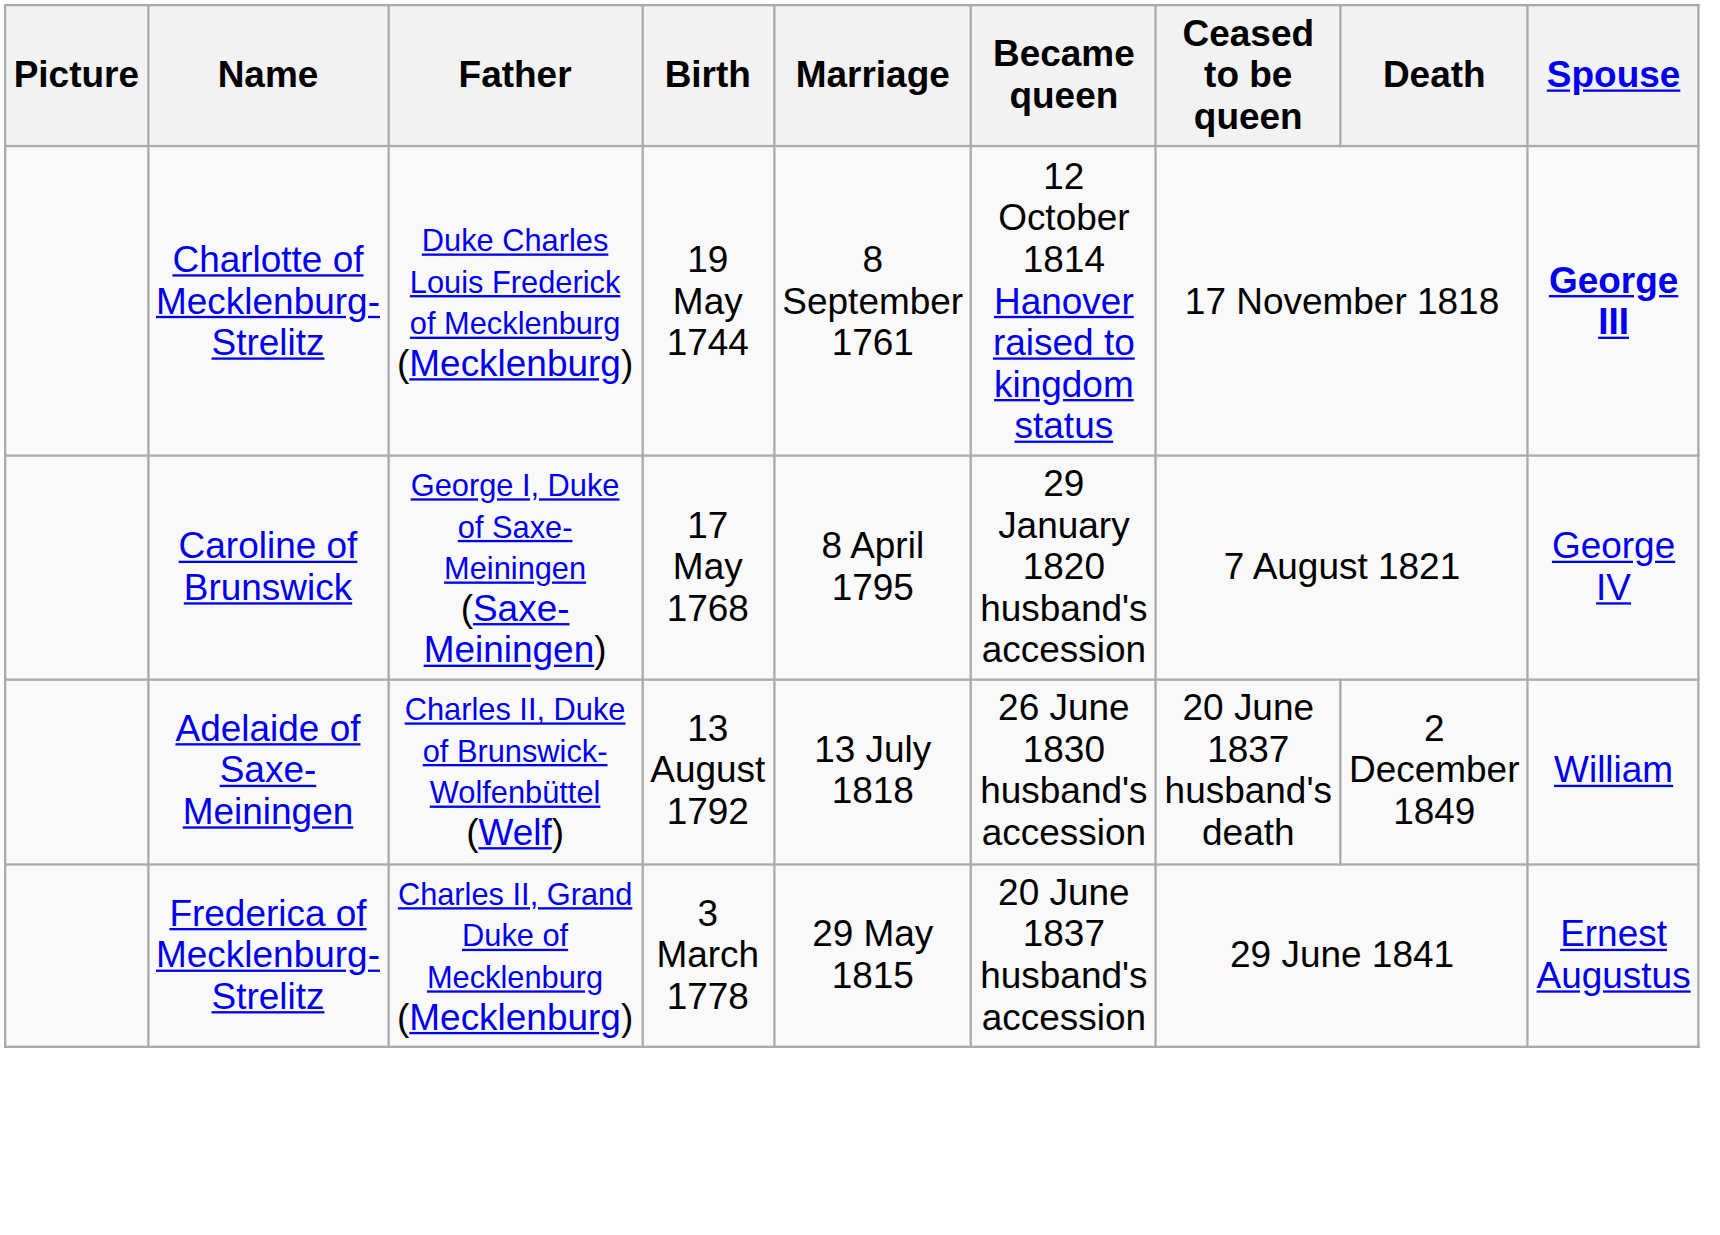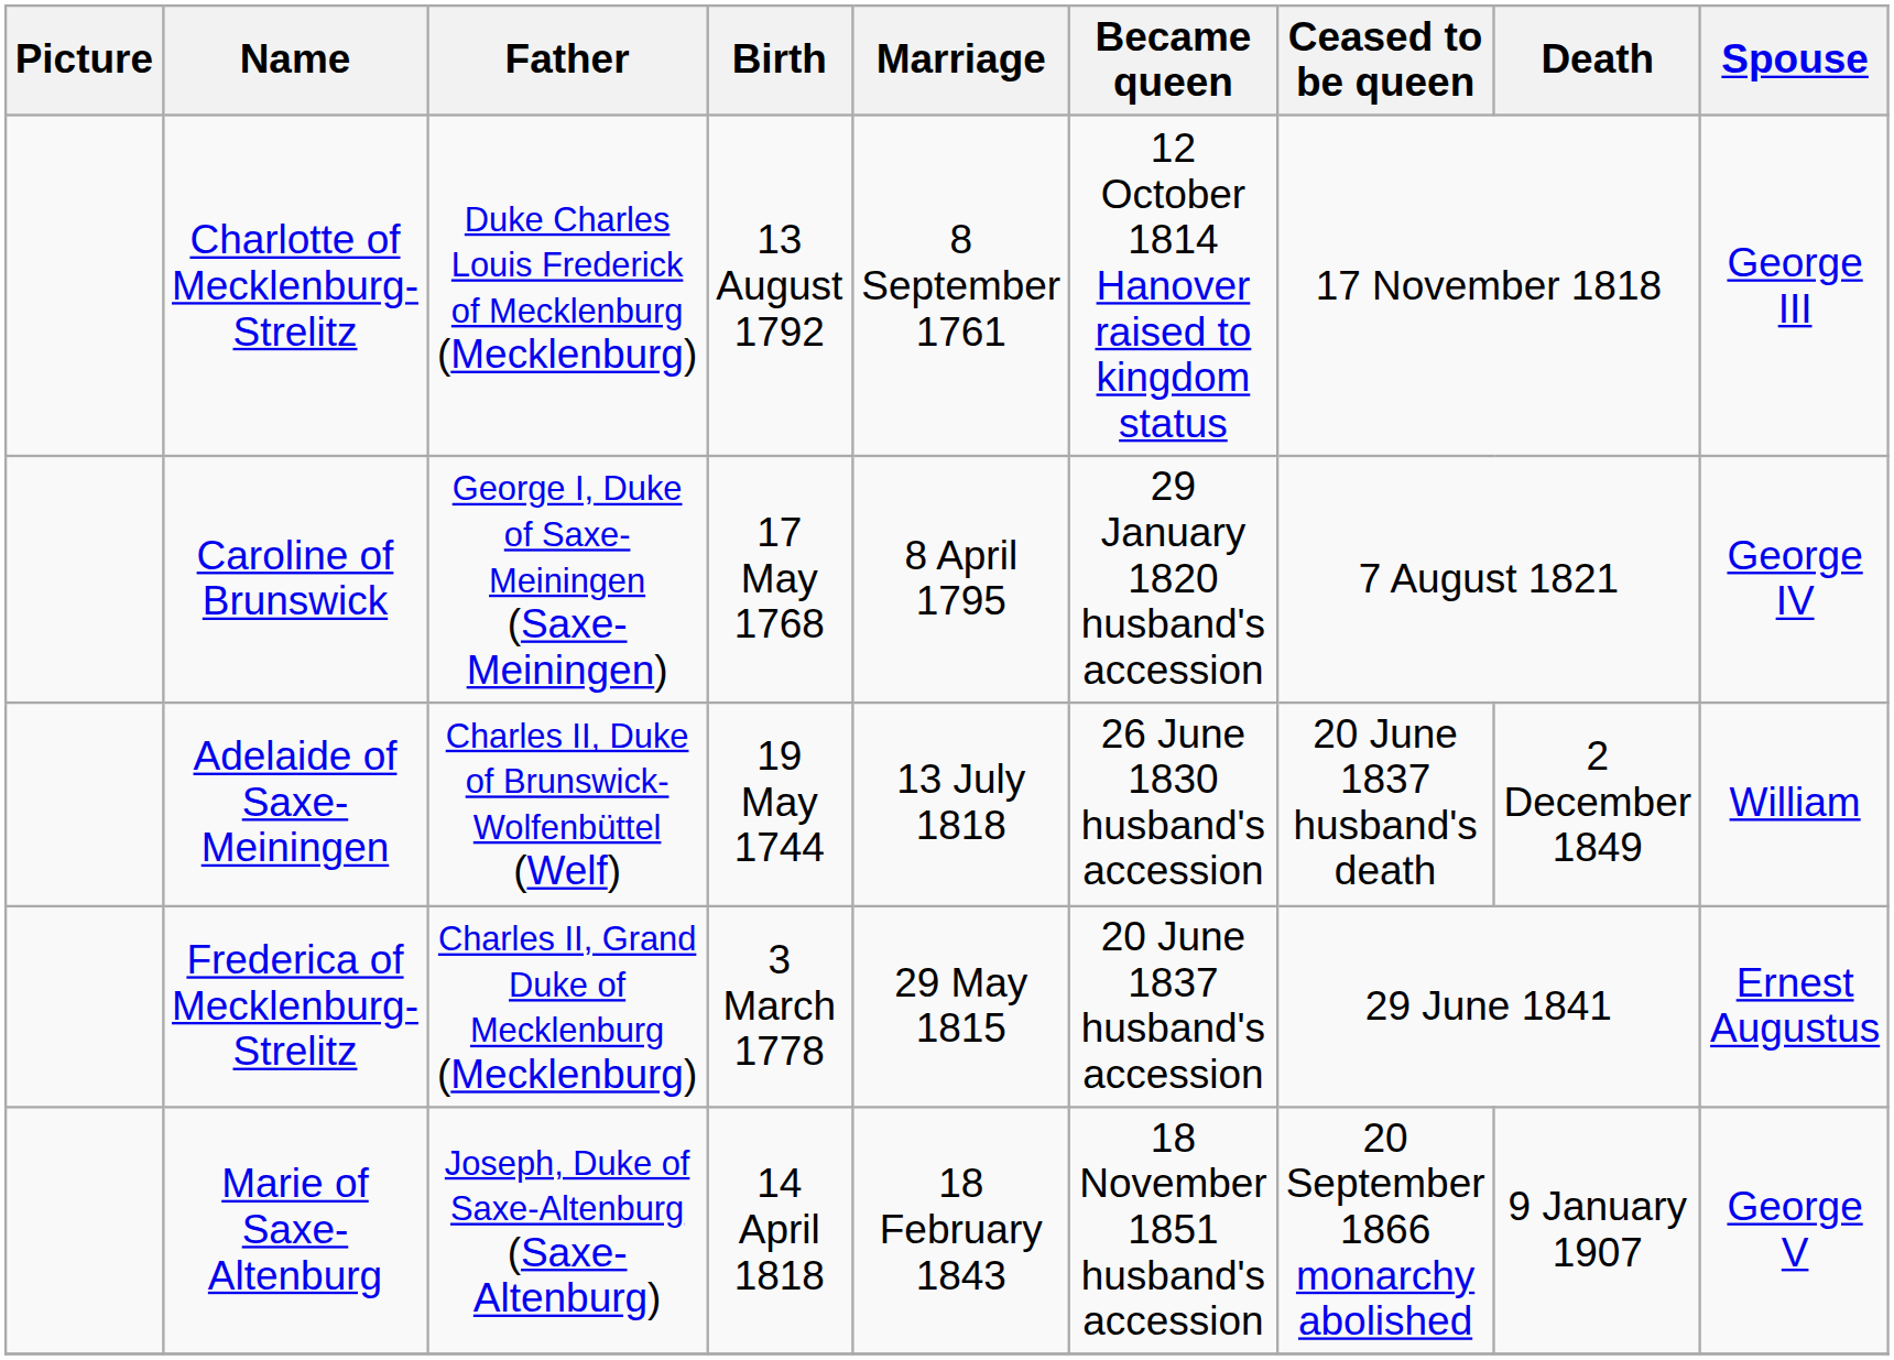Charlotte of Mecklenburg-Strelitz | Birth: 19 May 1744 -> 13 August 1792
Charlotte of Mecklenburg-Strelitz | Spouse: bold -> normal
Adelaide of Saxe-Meiningen | Birth: 13 August 1792 -> 19 May 1744
+ row: Marie of Saxe-Altenburg | Joseph, Duke of Saxe-Altenburg (Saxe-Altenburg) | 14 April 1818 | 18 February 1843 | 18 November 1851 husband's accession | 20 September 1866 monarchy abolished | 9 January 1907 | George V
